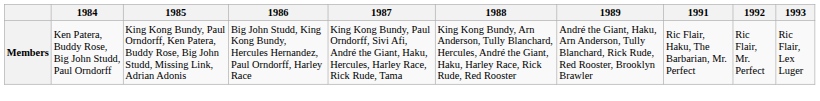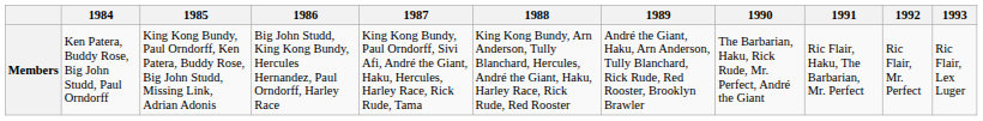+ column: 1990 | The Barbarian, Haku, Rick Rude, Mr. Perfect, André the Giant
